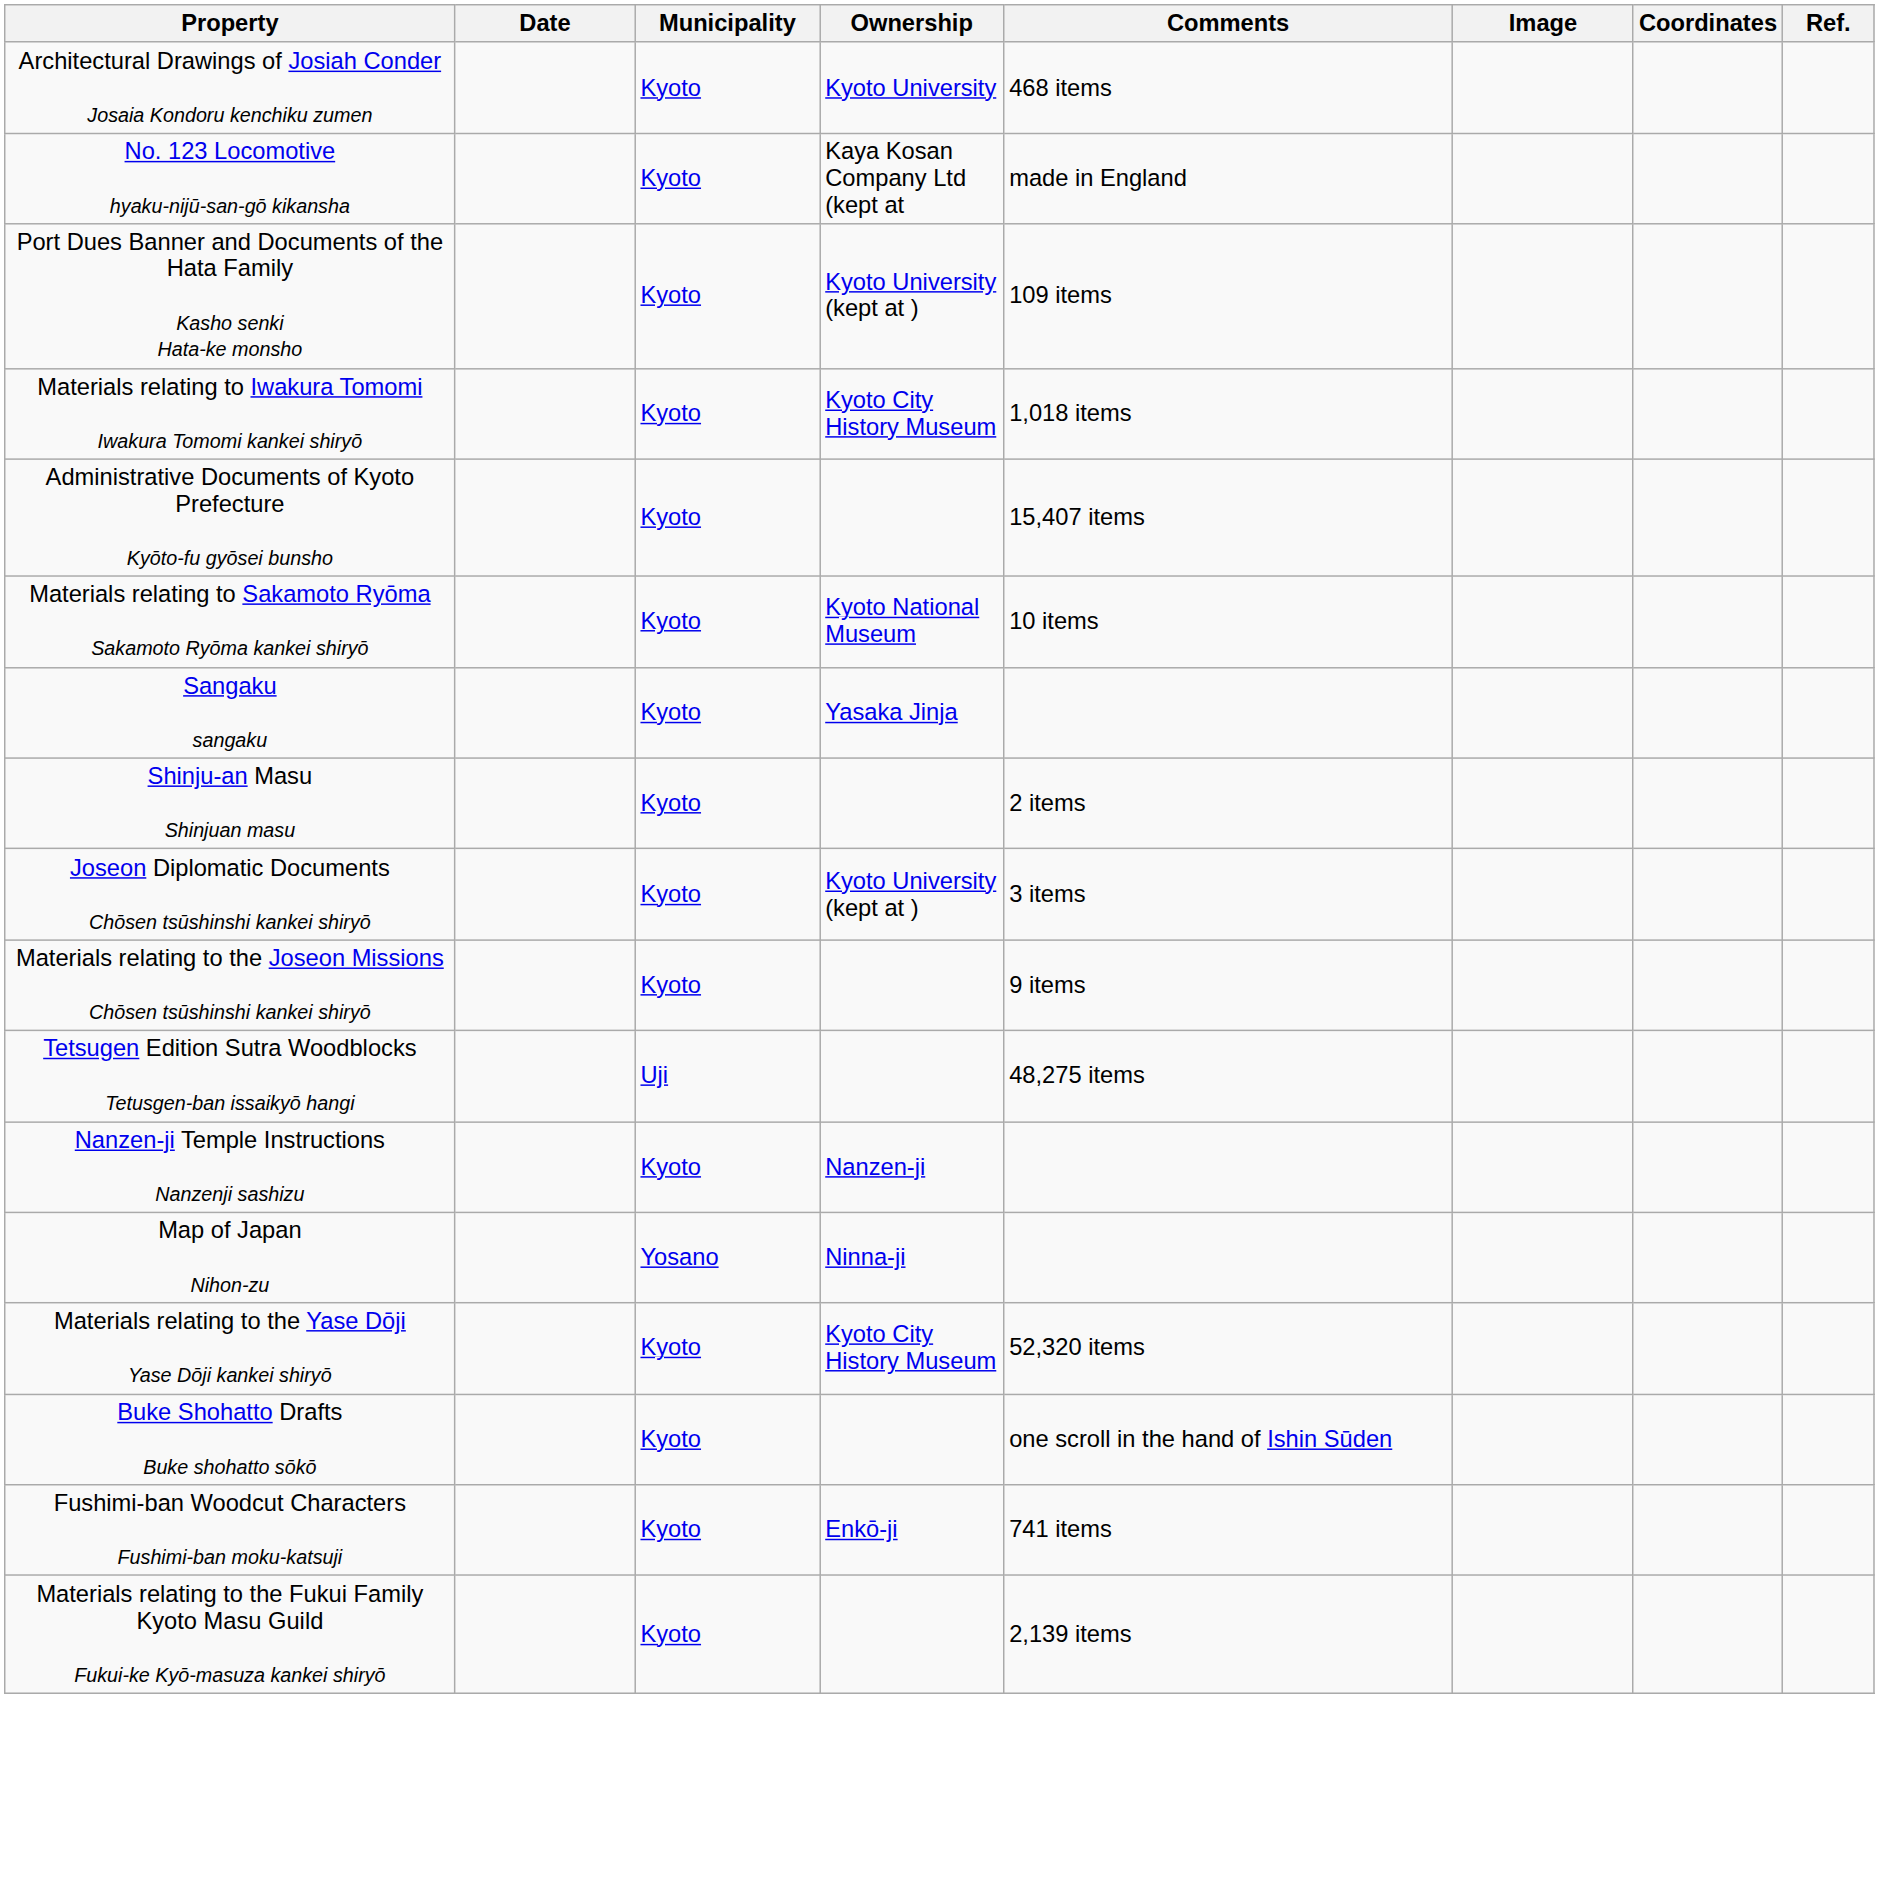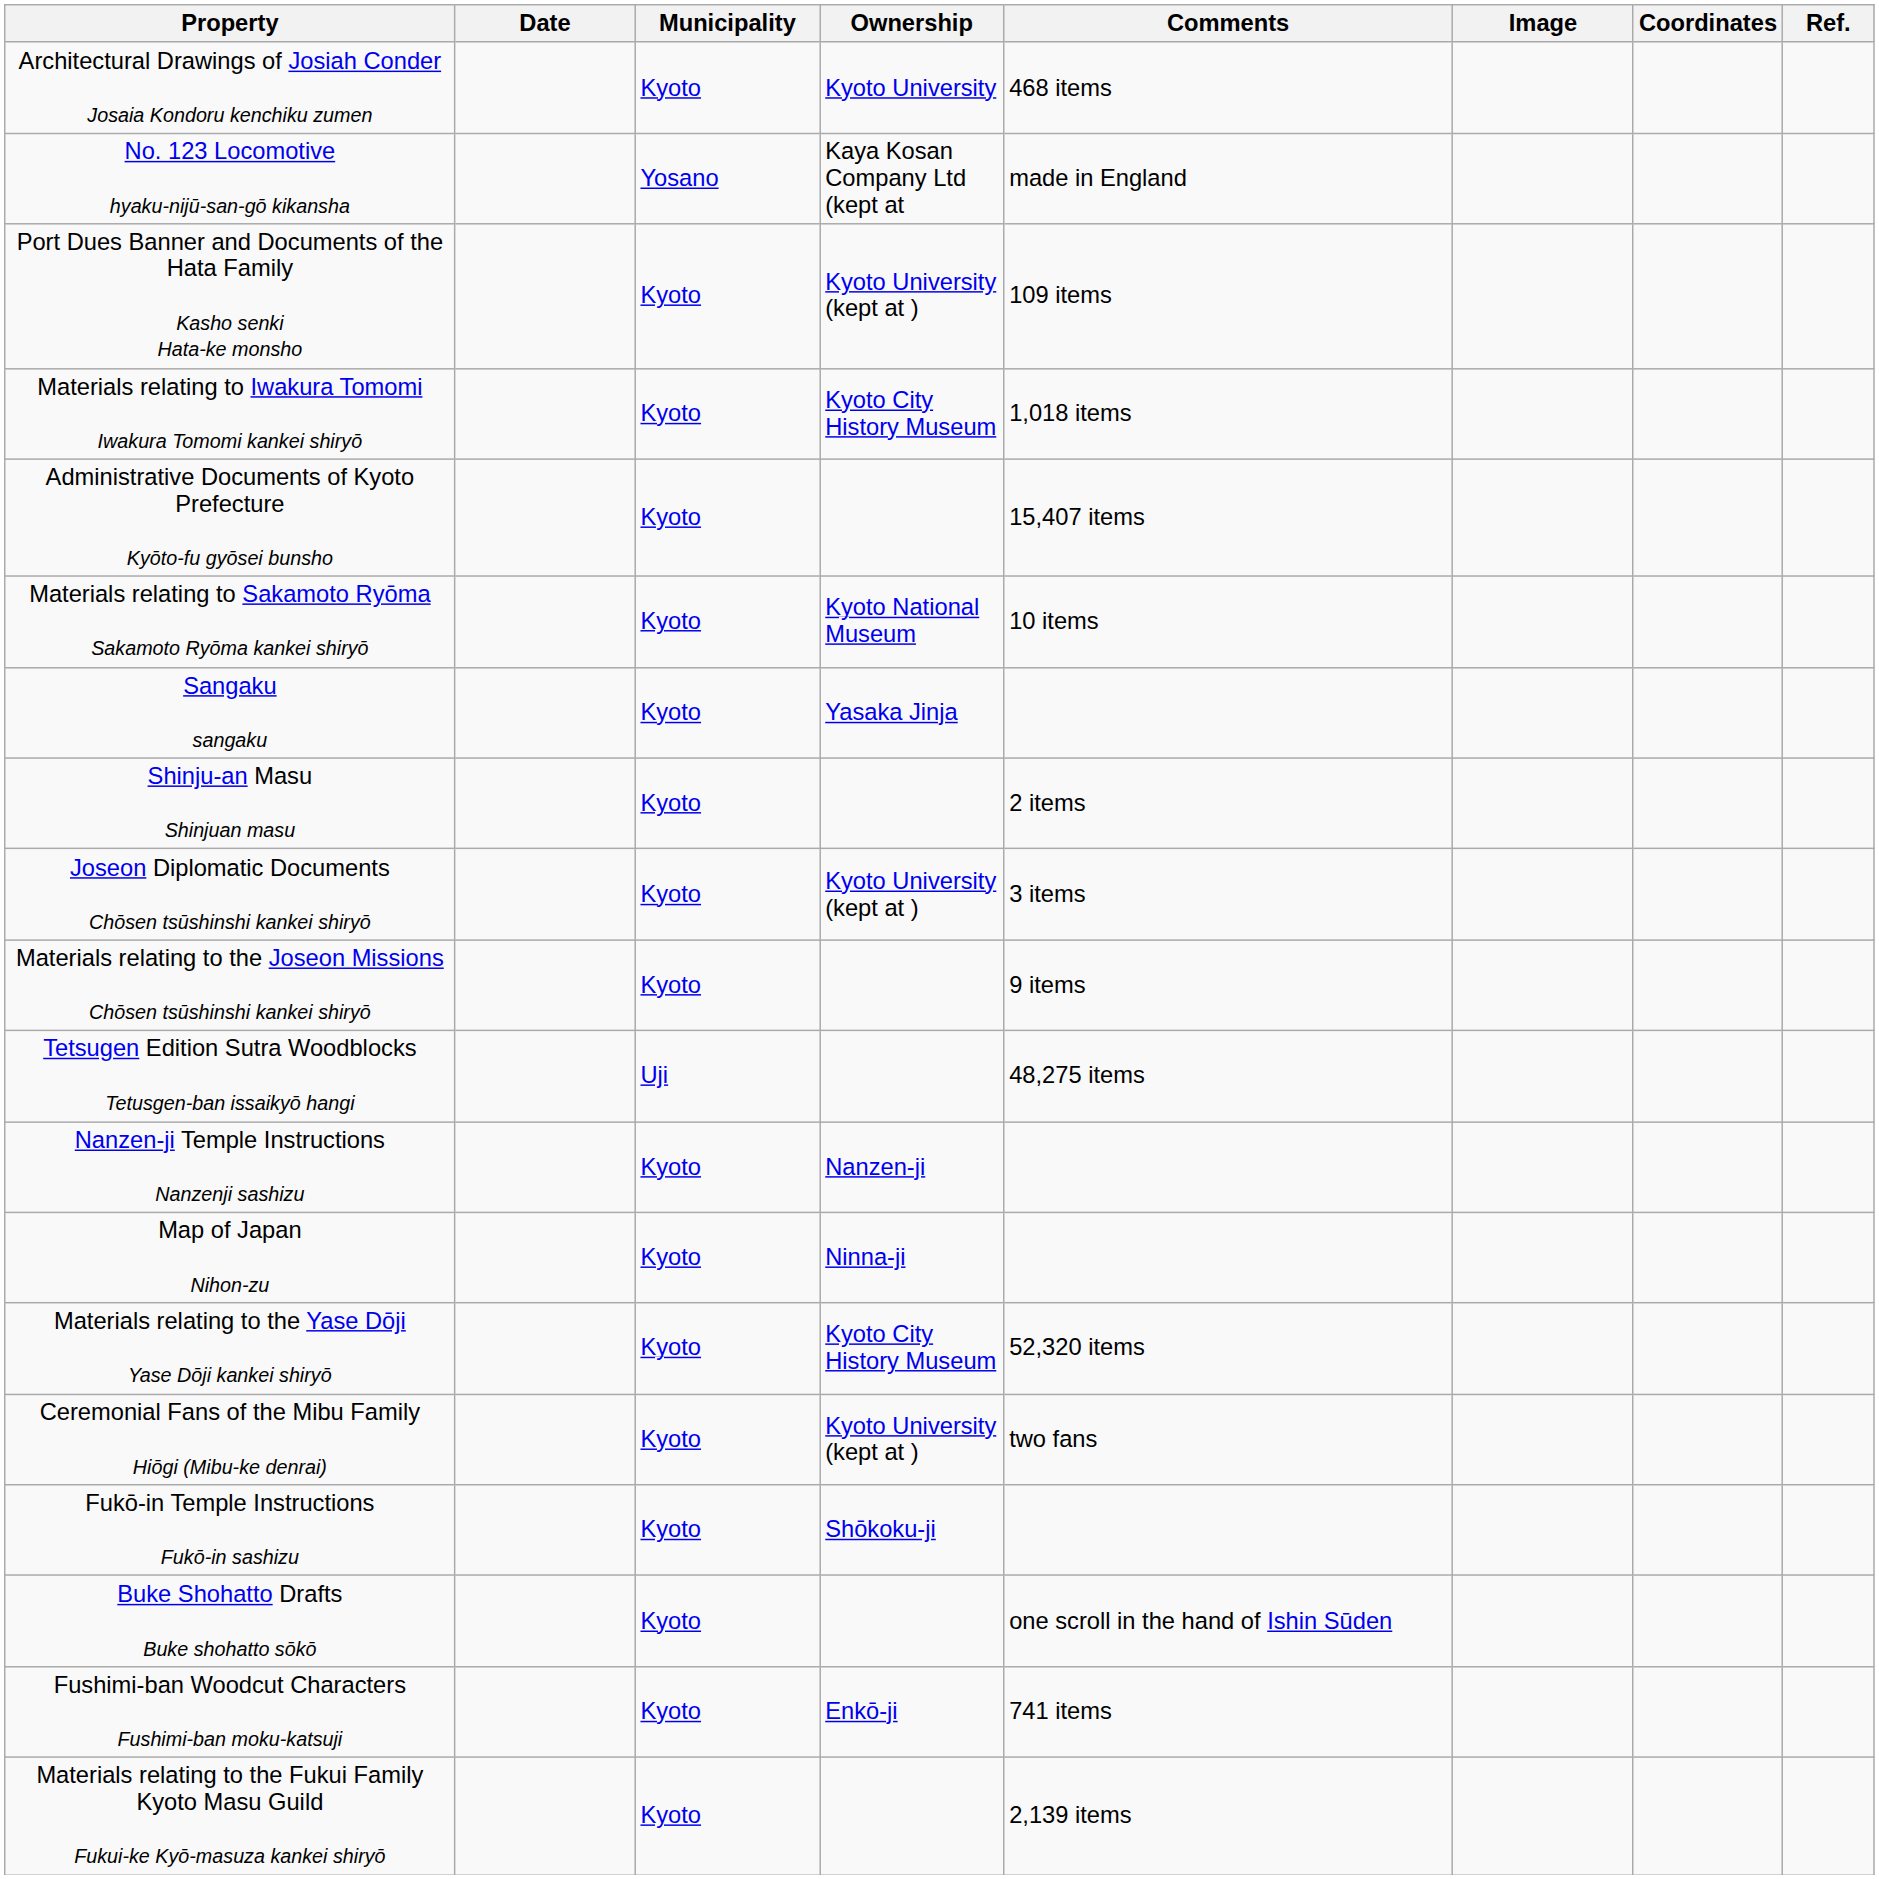No. 123 Locomotive hyaku-nijū-san-gō kikansha | Municipality: Kyoto -> Yosano
Map of Japan Nihon-zu | Municipality: Yosano -> Kyoto
+ row: Ceremonial Fans of the Mibu Family Hiōgi (Mibu-ke denrai) | Kyoto | Kyoto University (kept at ) | two fans
+ row: Fukō-in Temple Instructions Fukō-in sashizu | Kyoto | Shōkoku-ji
